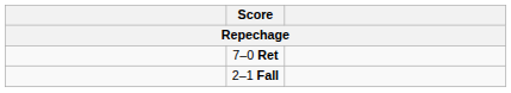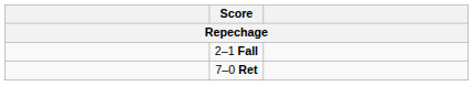rows swapped: 7–0 Ret <-> 2–1 Fall
